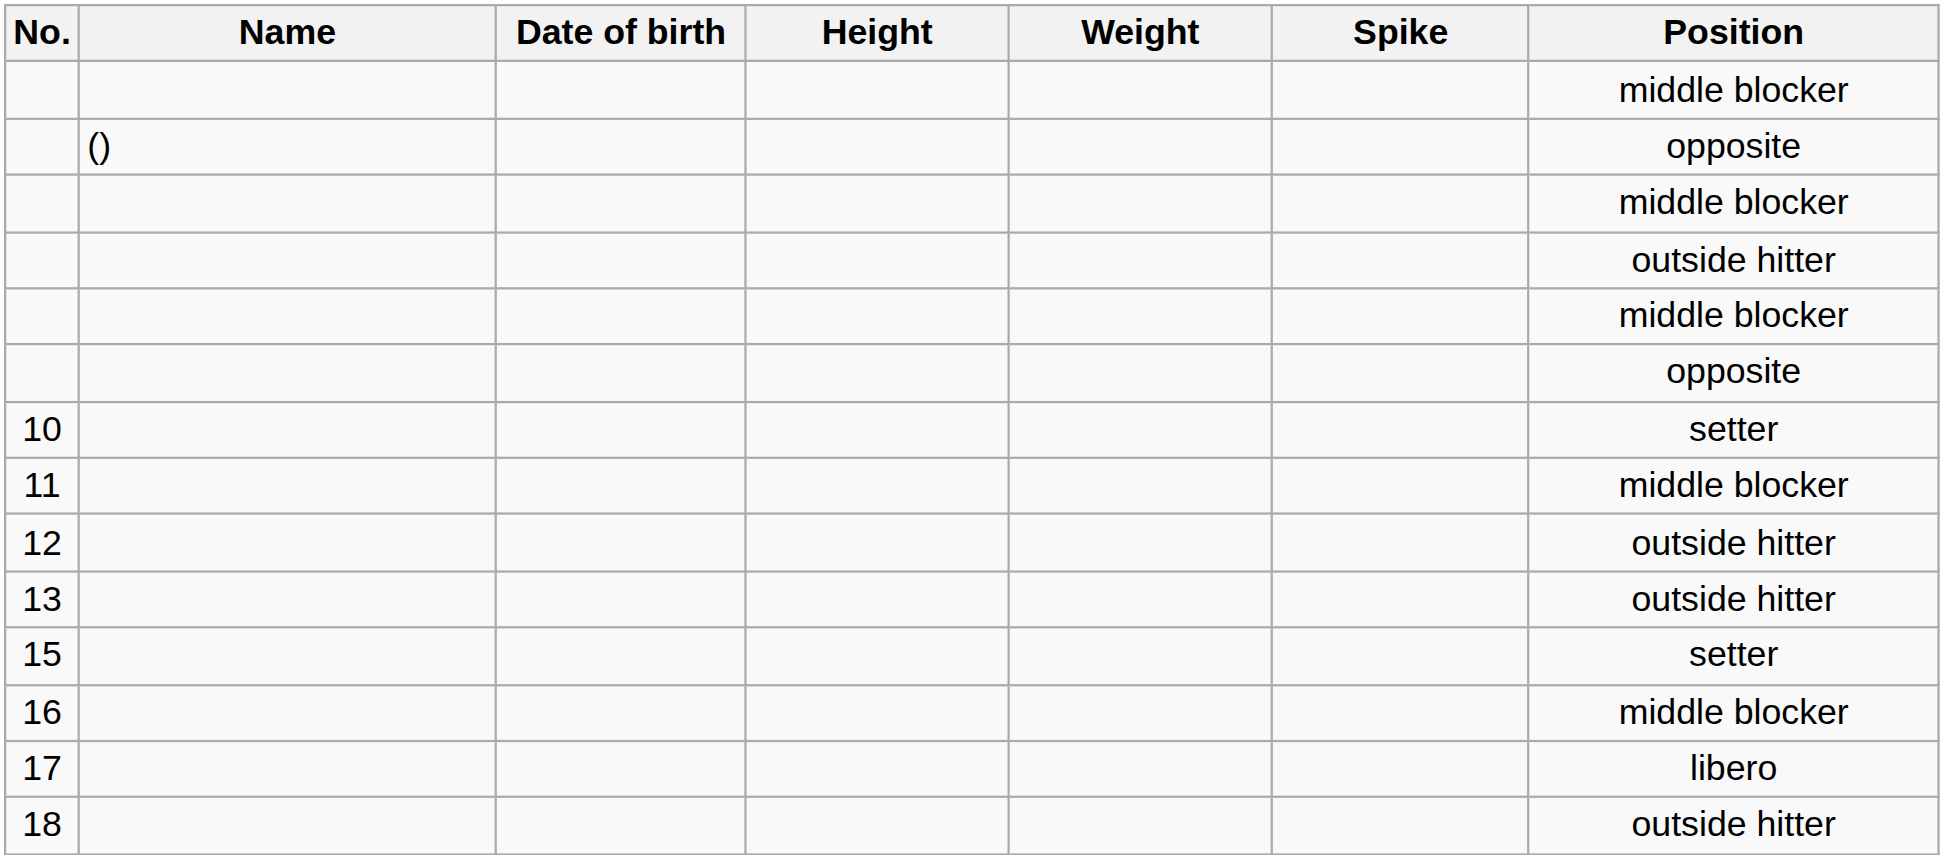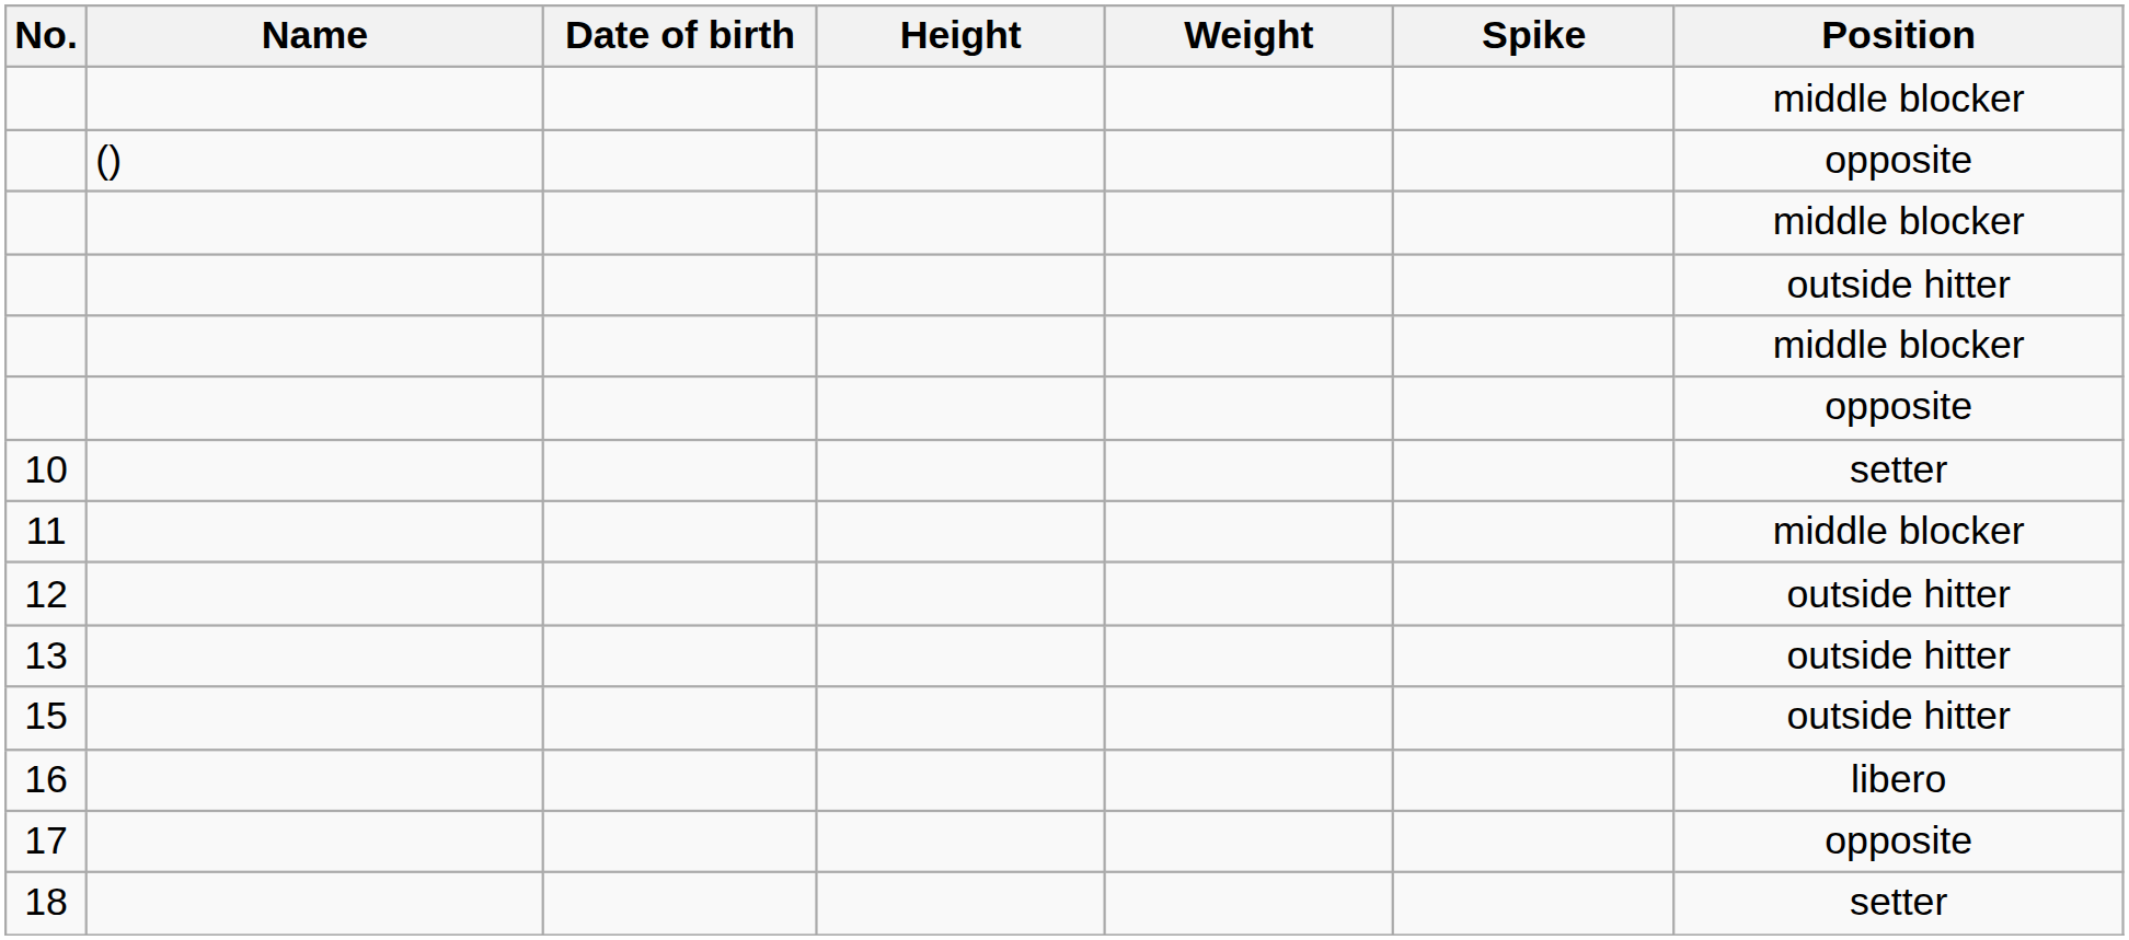15 | Position: setter -> outside hitter
16 | Position: middle blocker -> libero
17 | Position: libero -> opposite
18 | Position: outside hitter -> setter
